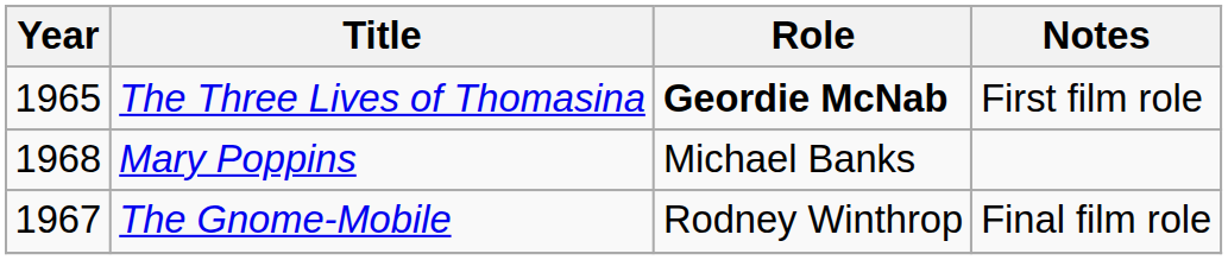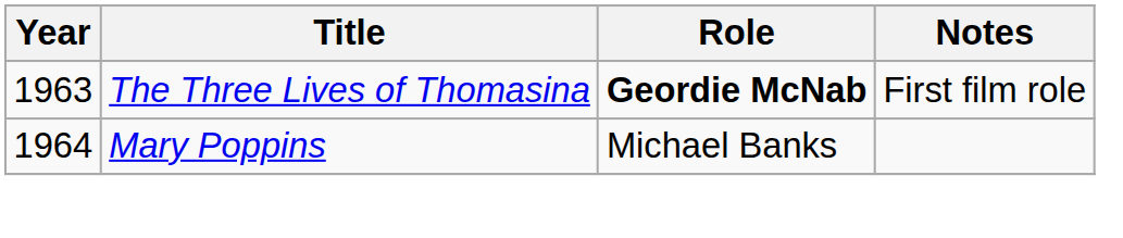The Three Lives of Thomasina | Year: 1965 -> 1963
Mary Poppins | Year: 1968 -> 1964
- row: 1967 | The Gnome-Mobile | Rodney Winthrop | Final film role
